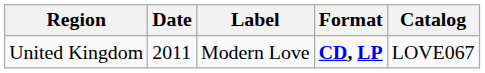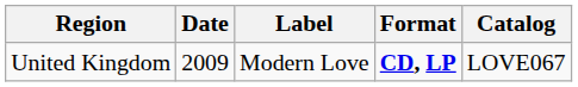United Kingdom | Date: 2011 -> 2009
